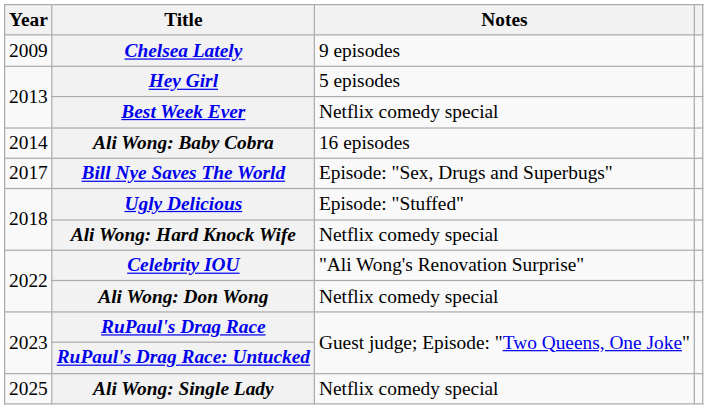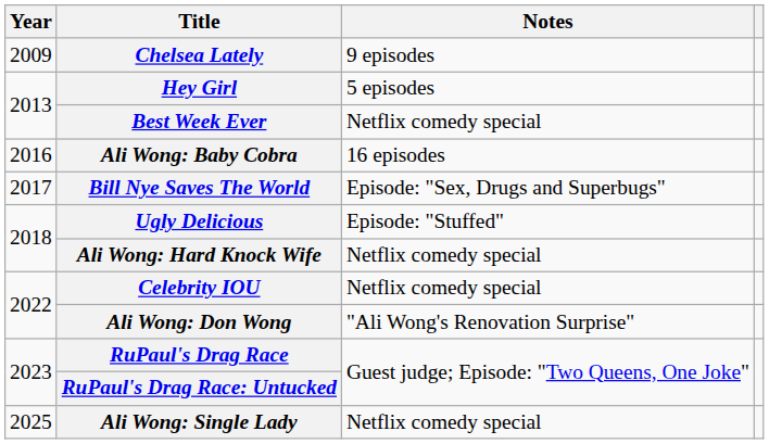Ali Wong: Baby Cobra | Year: 2014 -> 2016
Celebrity IOU | Notes: "Ali Wong's Renovation Surprise" -> Netflix comedy special
Ali Wong: Don Wong | Notes: Netflix comedy special -> "Ali Wong's Renovation Surprise"
